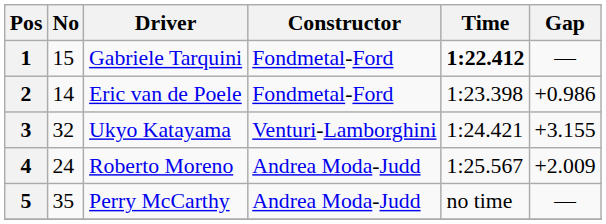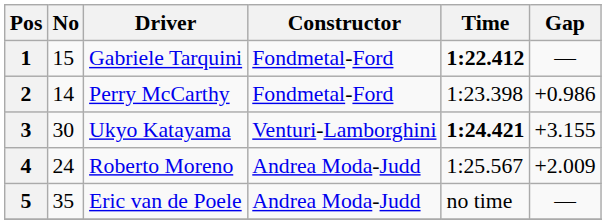2 | Driver: Eric van de Poele -> Perry McCarthy
3 | No: 32 -> 30
3 | Time: normal -> bold
5 | Driver: Perry McCarthy -> Eric van de Poele
